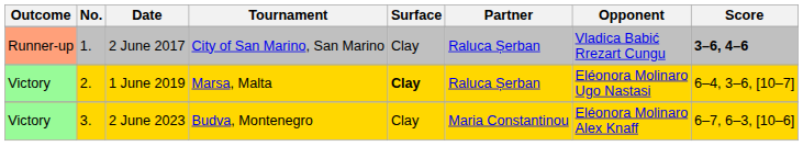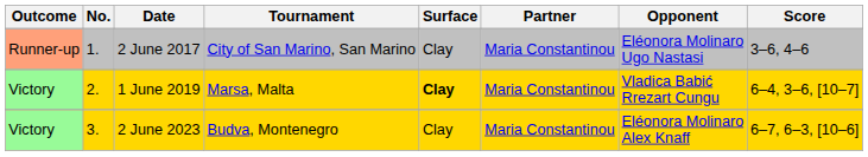2 June 2017 | Partner: Raluca Șerban -> Maria Constantinou
2 June 2017 | Opponent: Vladica Babić Rrezart Cungu -> Eléonora Molinaro Ugo Nastasi
2 June 2017 | Score: bold -> normal
1 June 2019 | Partner: Raluca Șerban -> Maria Constantinou
1 June 2019 | Opponent: Eléonora Molinaro Ugo Nastasi -> Vladica Babić Rrezart Cungu
